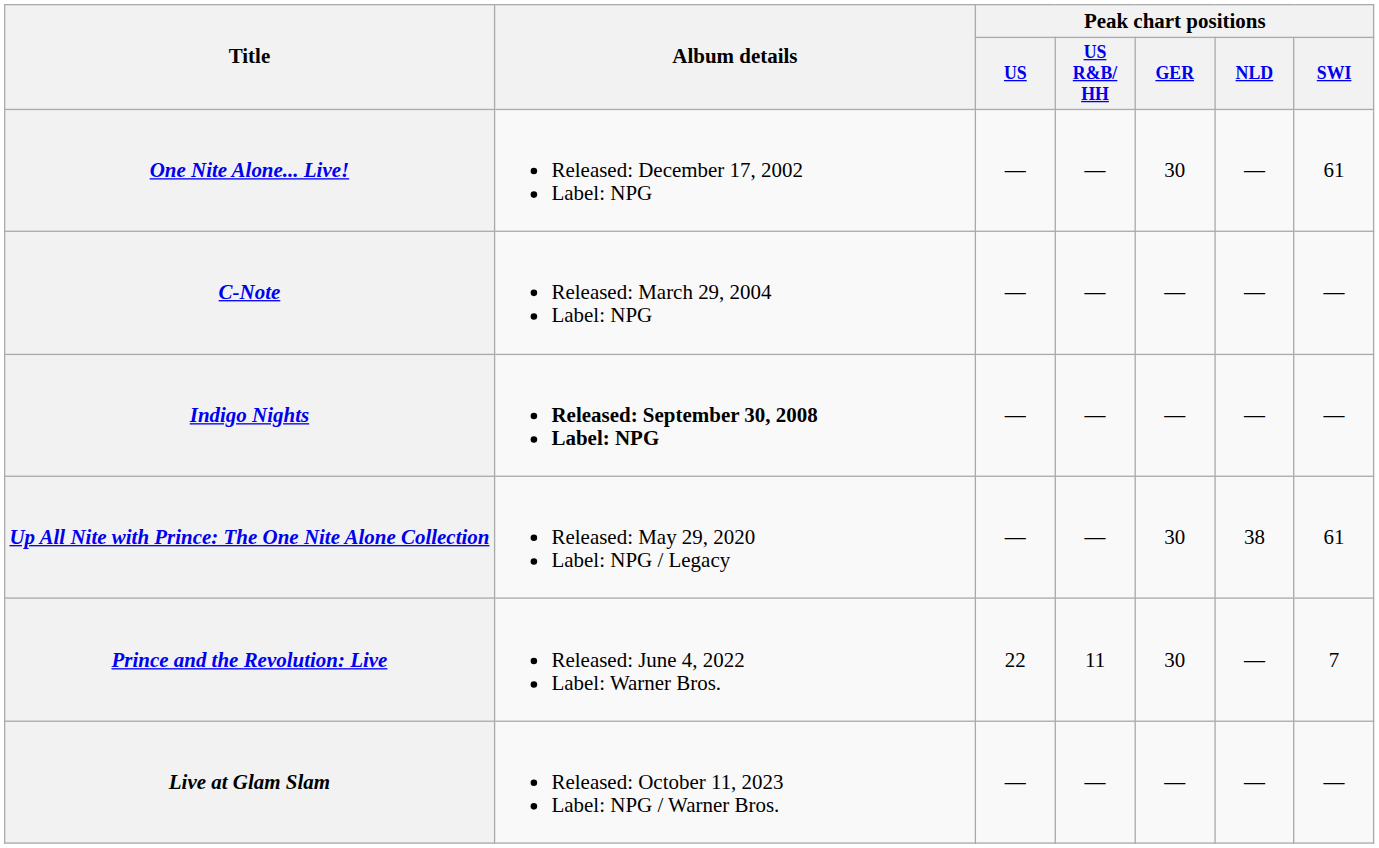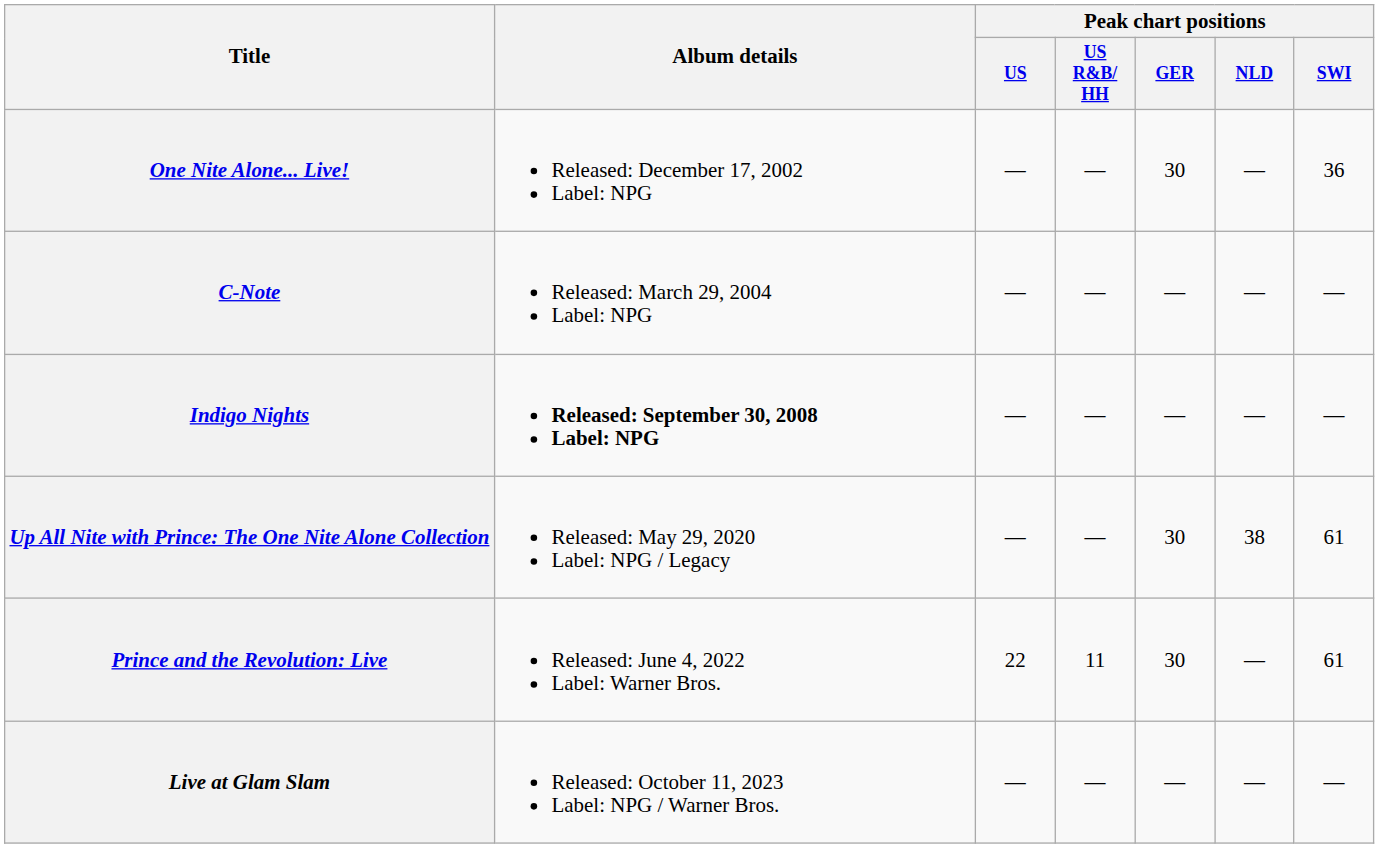One Nite Alone... Live! | Peak chart positions / SWI: 61 -> 36
Prince and the Revolution: Live | Peak chart positions / SWI: 7 -> 61
